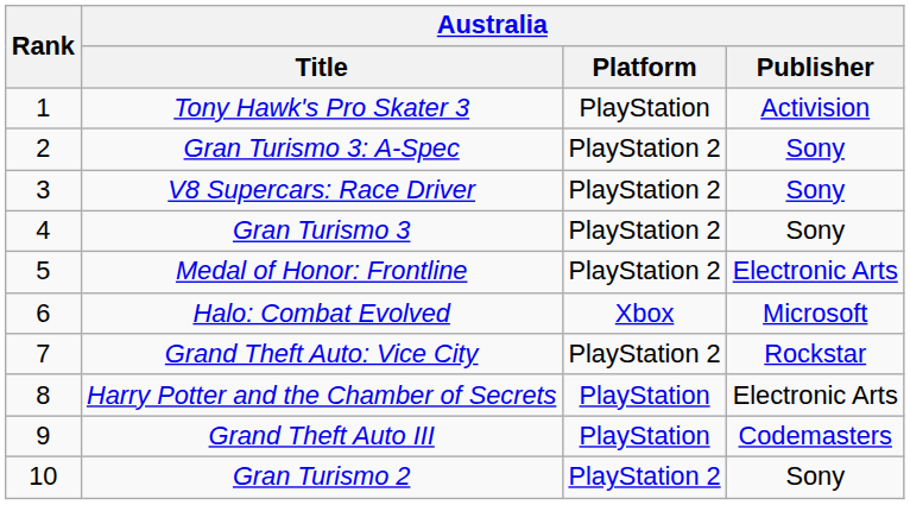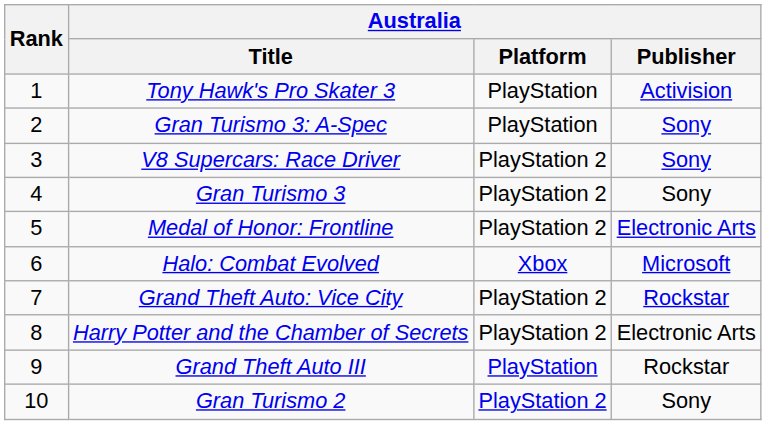Gran Turismo 3: A-Spec | Australia / Platform: PlayStation 2 -> PlayStation
Harry Potter and the Chamber of Secrets | Australia / Platform: PlayStation -> PlayStation 2
Grand Theft Auto III | Australia / Publisher: Codemasters -> Rockstar
